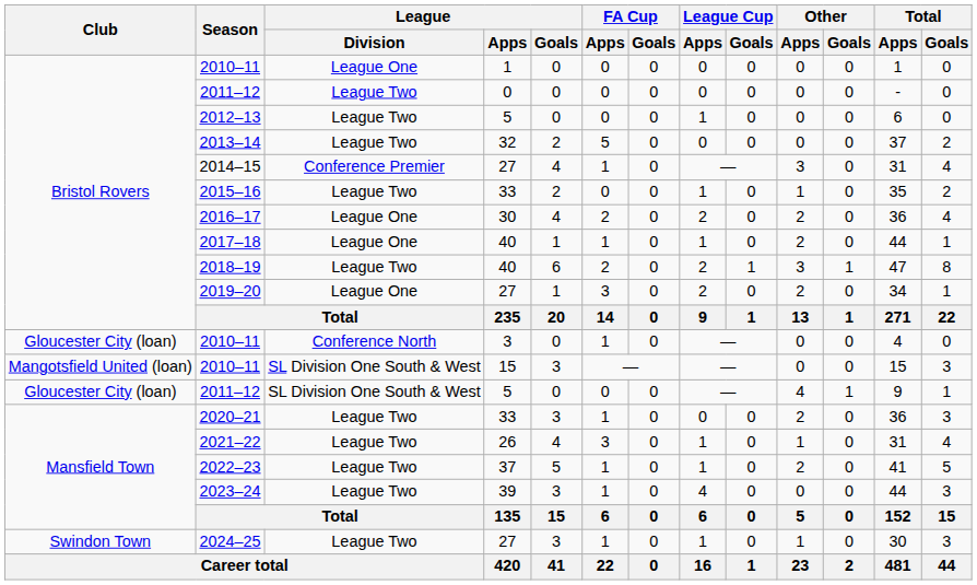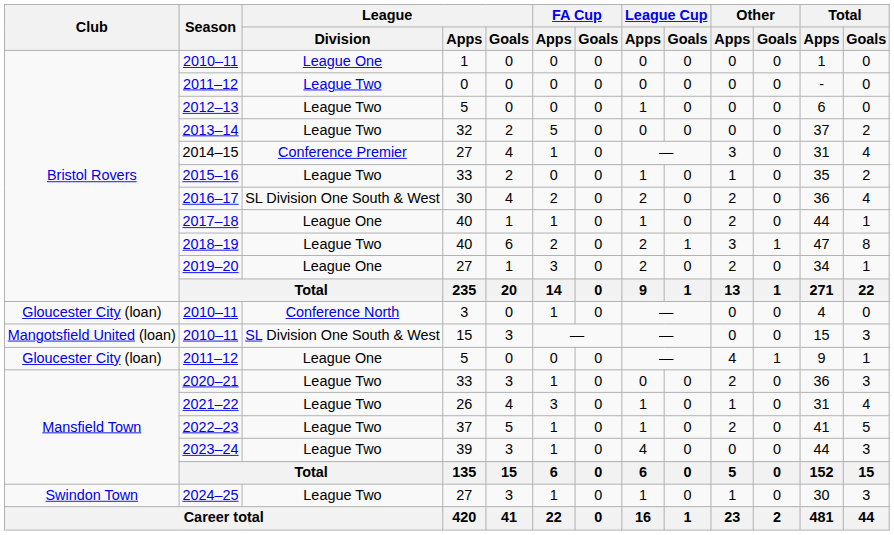2016–17 | League / Division: League One -> SL Division One South & West
2011–12 / 5 | League / Division: SL Division One South & West -> League One
